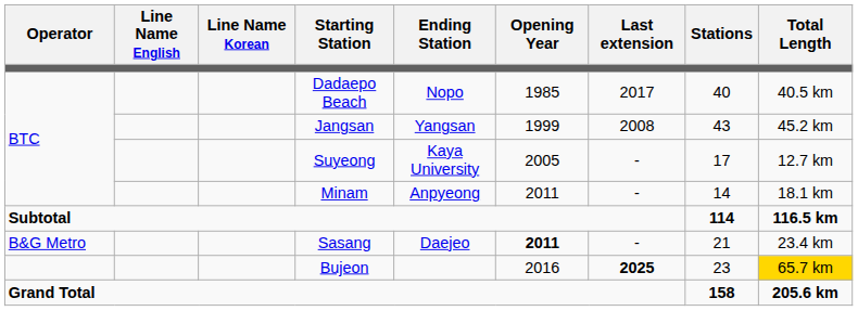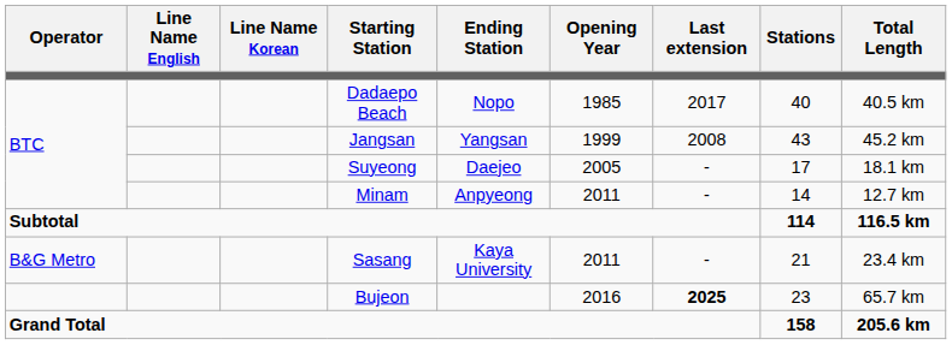Suyeong | Ending Station: Kaya University -> Daejeo
Suyeong | Total Length: 12.7 km -> 18.1 km
Minam | Total Length: 18.1 km -> 12.7 km
Sasang | Ending Station: Daejeo -> Kaya University
Sasang | Opening Year: bold -> normal
Bujeon | Total Length: gold background -> no background
